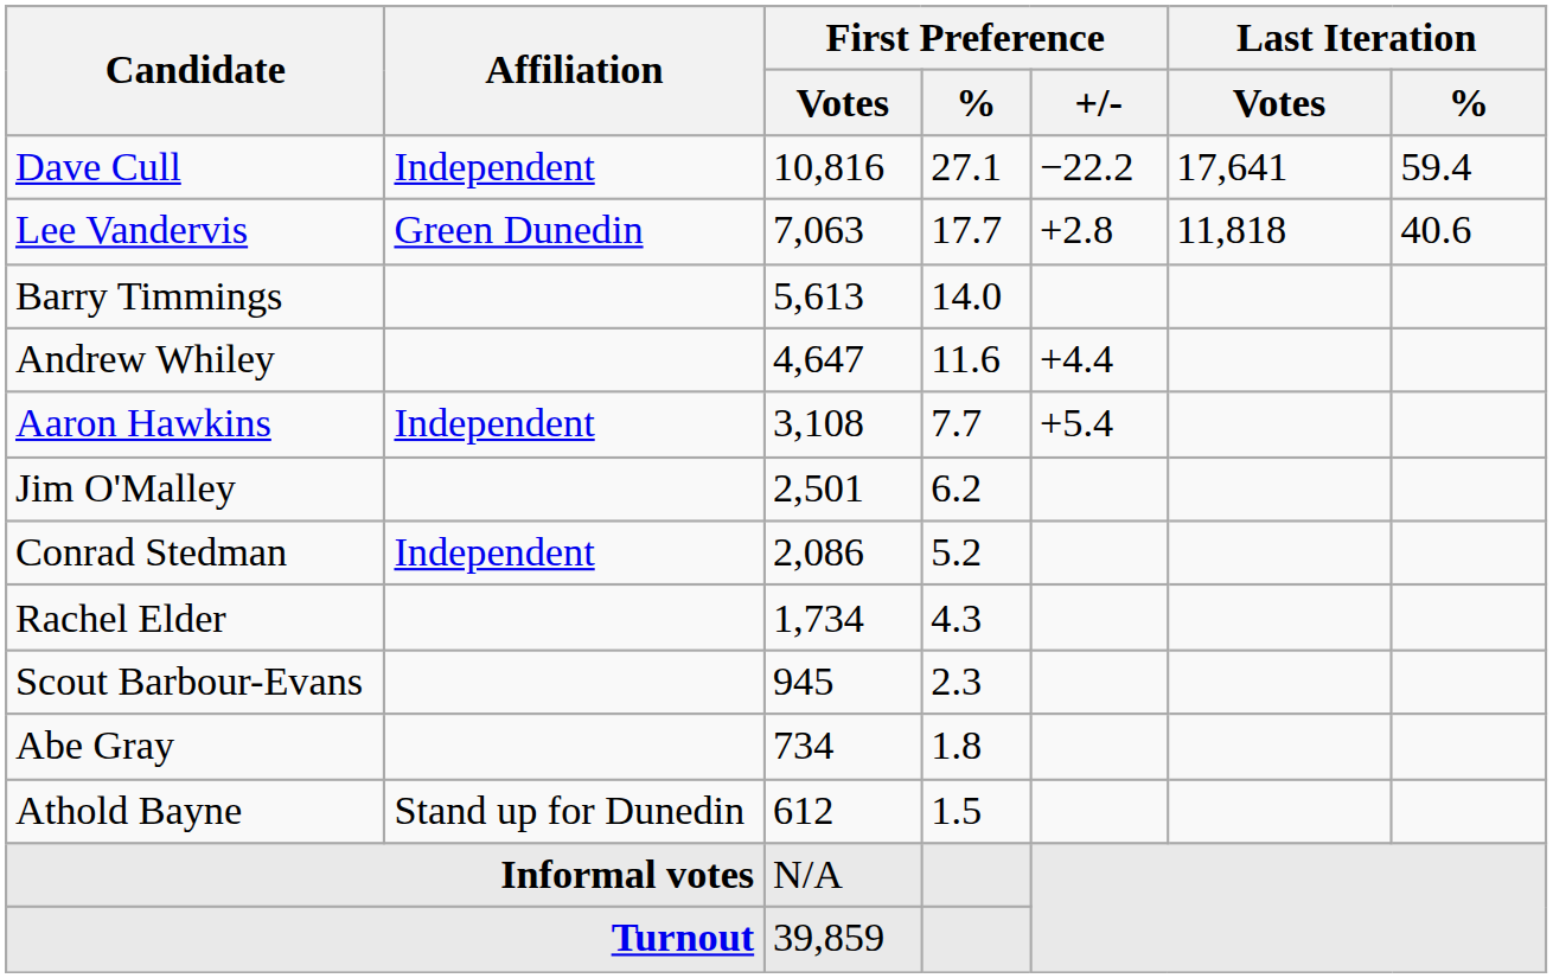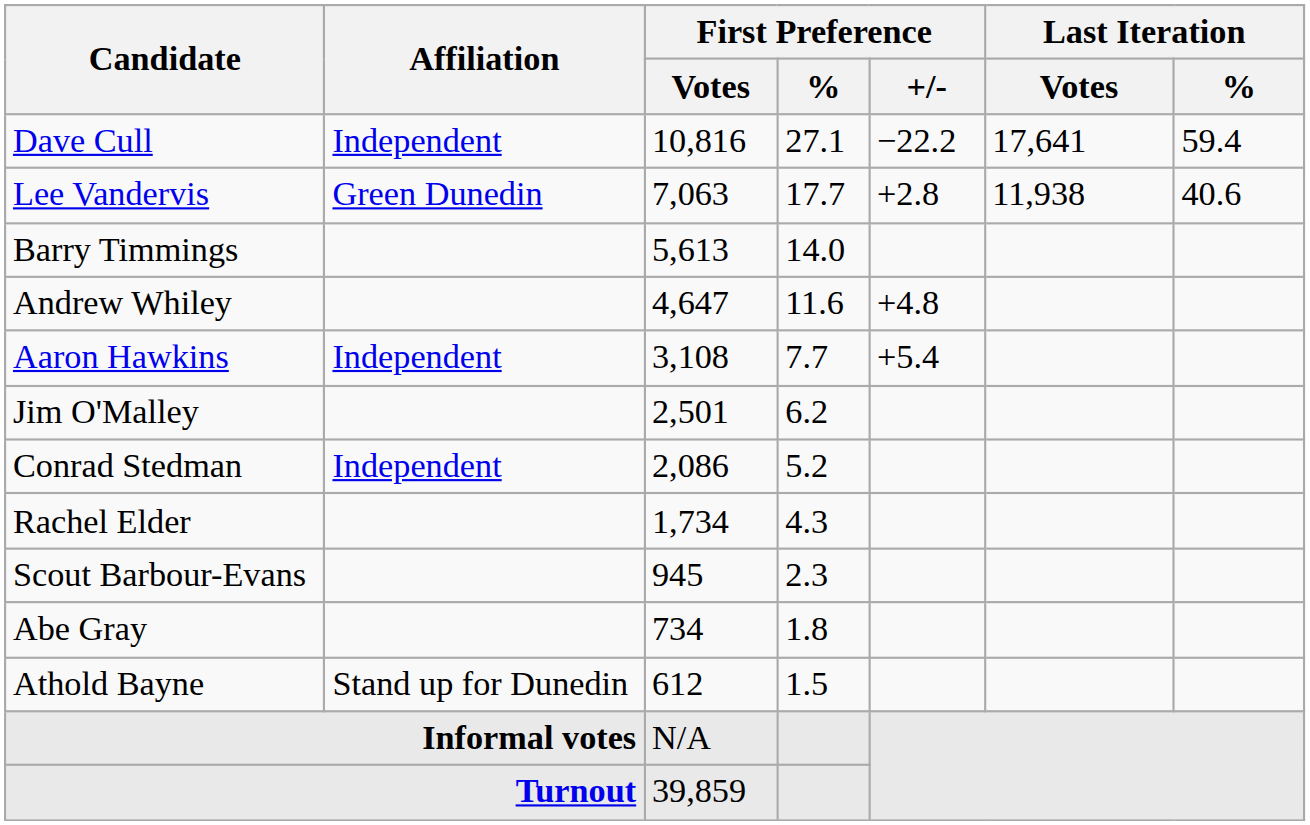Lee Vandervis | Last Iteration / Votes: 11,818 -> 11,938
Andrew Whiley | First Preference / +/-: +4.4 -> +4.8
